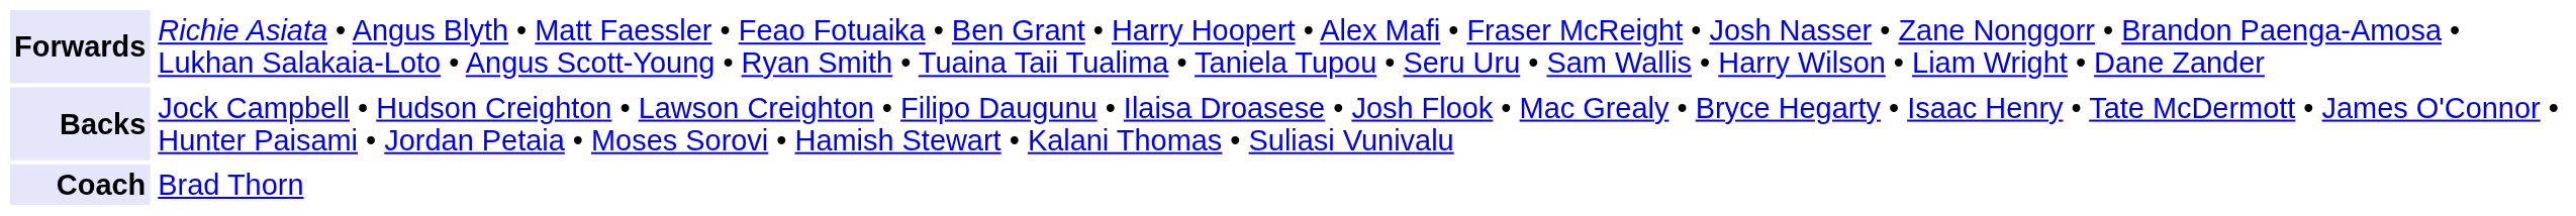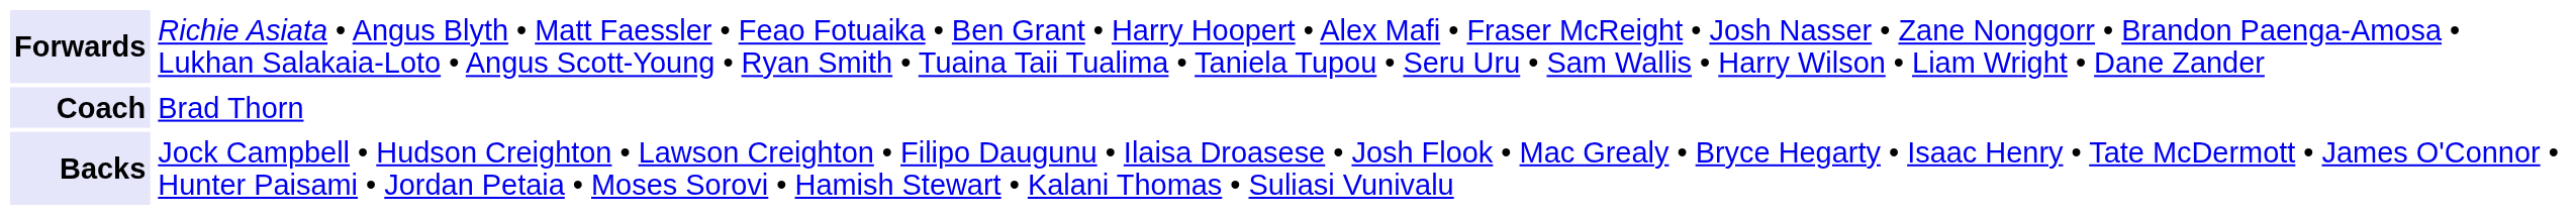rows swapped: Backs <-> Coach
